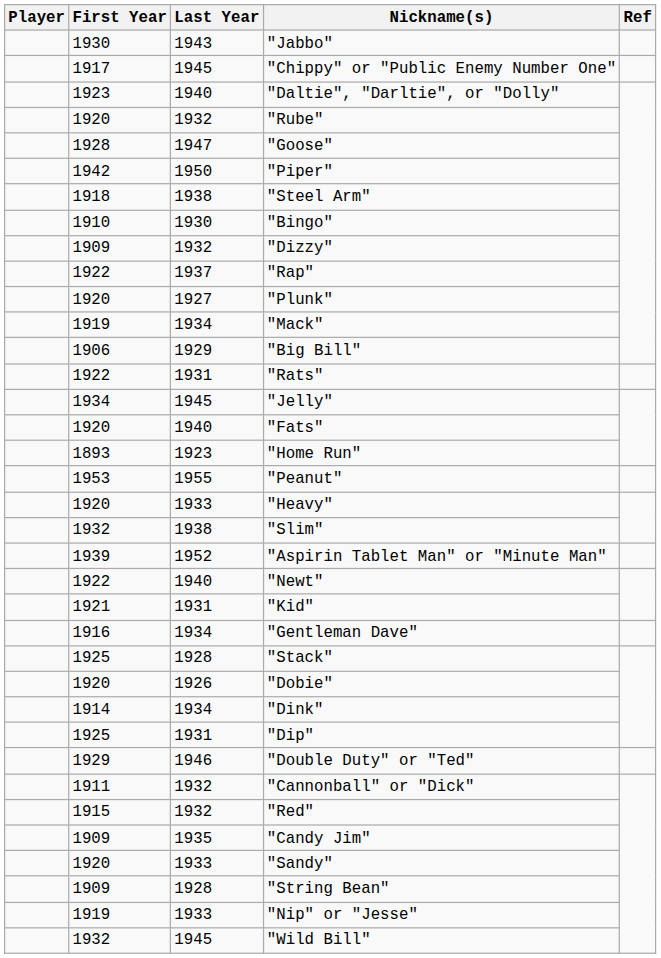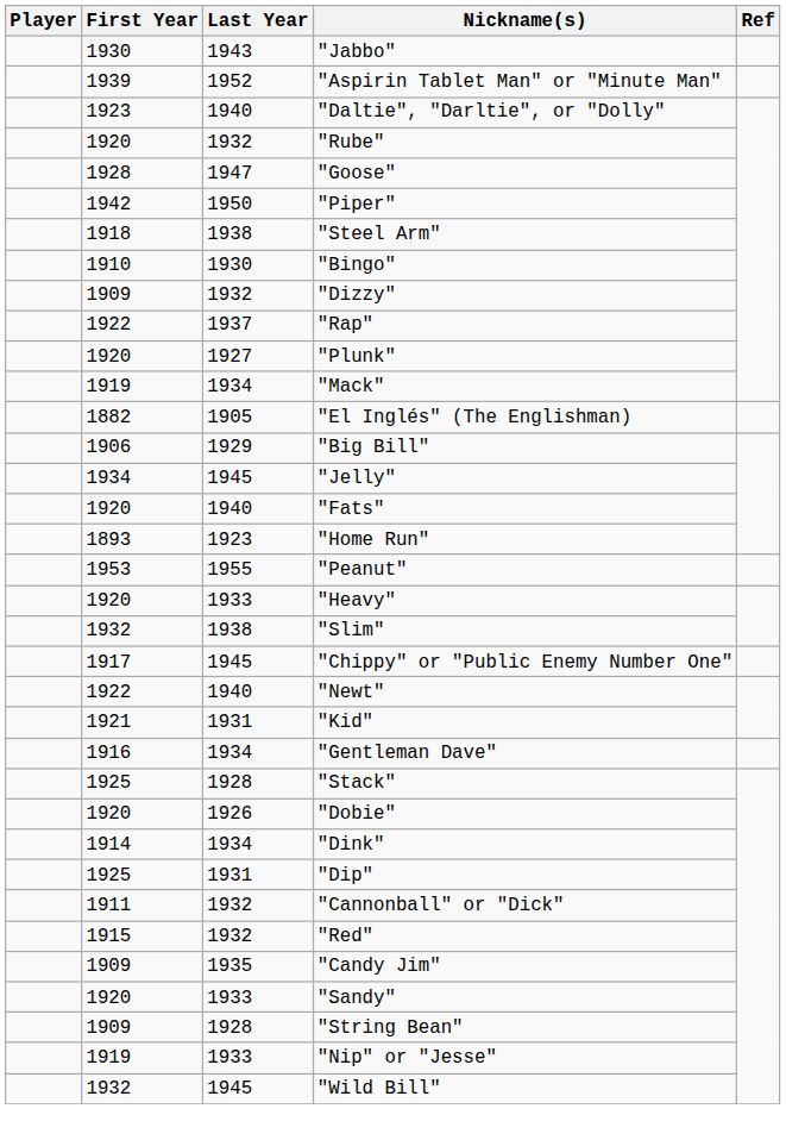rows swapped: "Chippy" or "Public Enemy Number One" <-> "Aspirin Tablet Man" or "Minute Man"
+ row: 1882 | 1905 | "El Inglés" (The Englishman)
- row: 1922 | 1931 | "Rats"
- row: 1929 | 1946 | "Double Duty" or "Ted"
